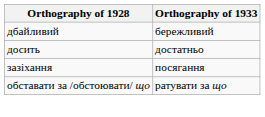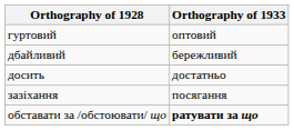+ row: гуртовий | оптовий
обставати за /обстоювати/ що | Orthography of 1933: normal -> bold
